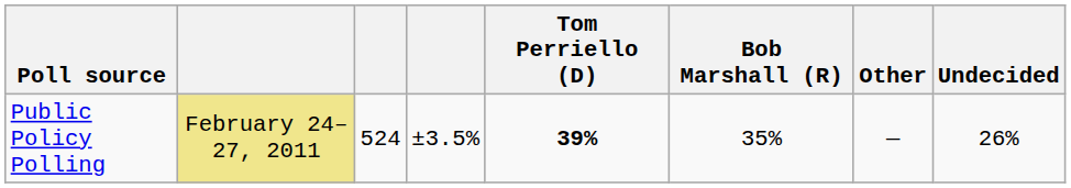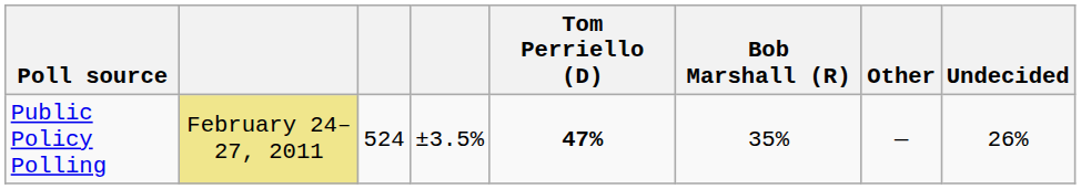Public Policy Polling | Tom Perriello (D): 39% -> 47%
